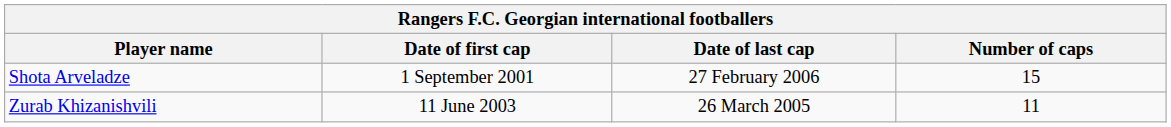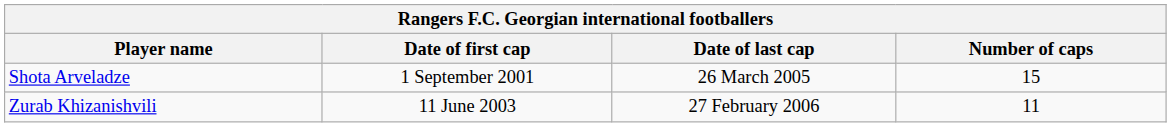Shota Arveladze | Date of last cap: 27 February 2006 -> 26 March 2005
Zurab Khizanishvili | Date of last cap: 26 March 2005 -> 27 February 2006
